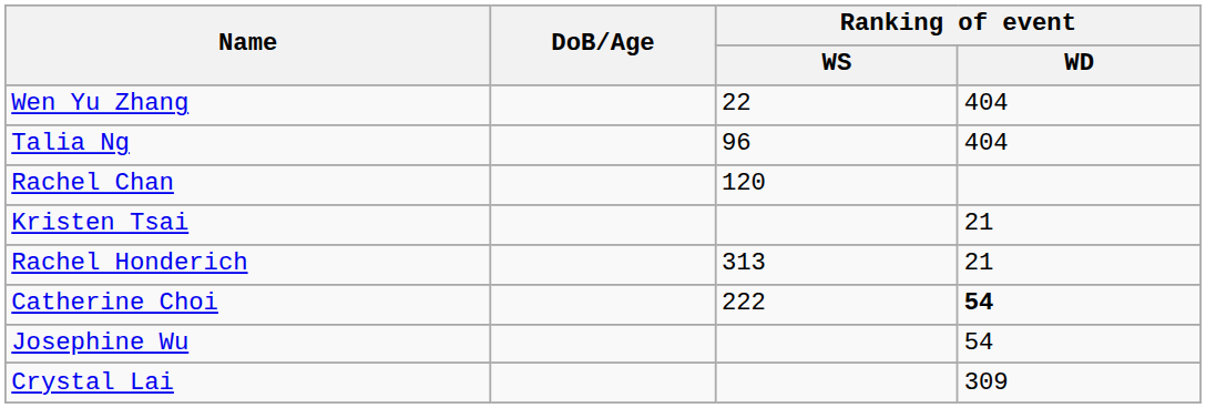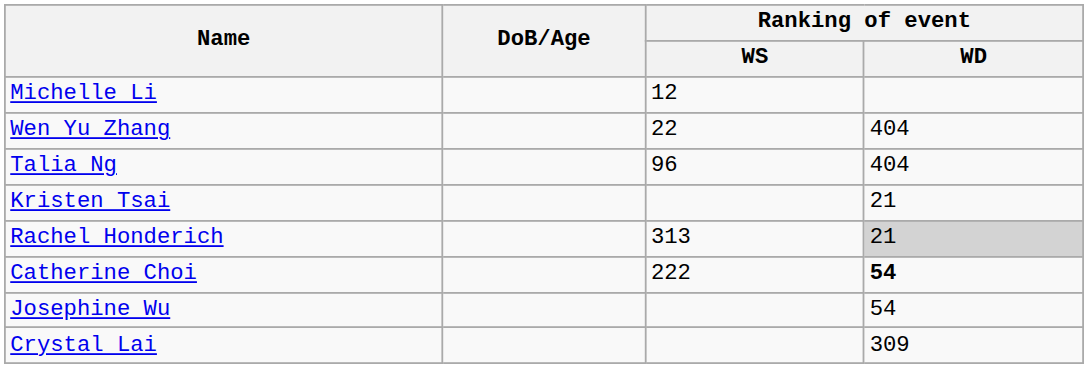+ row: Michelle Li | 12
- row: Rachel Chan | 120
Rachel Honderich | Ranking of event / WD: no background -> lightgrey background
